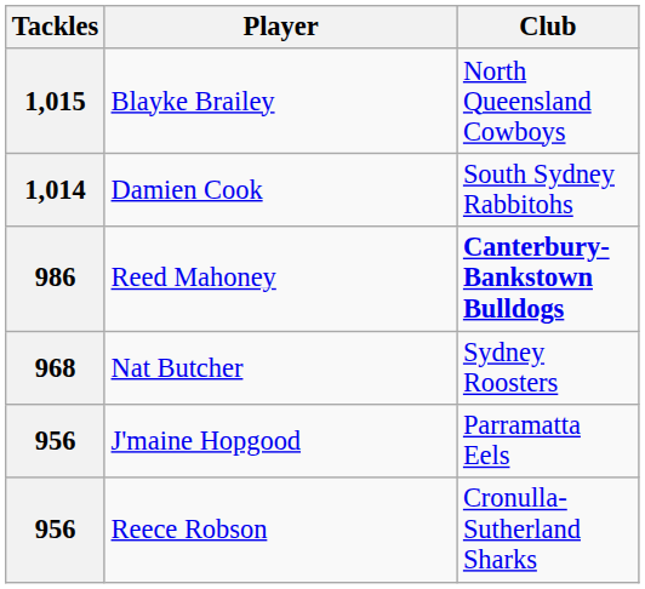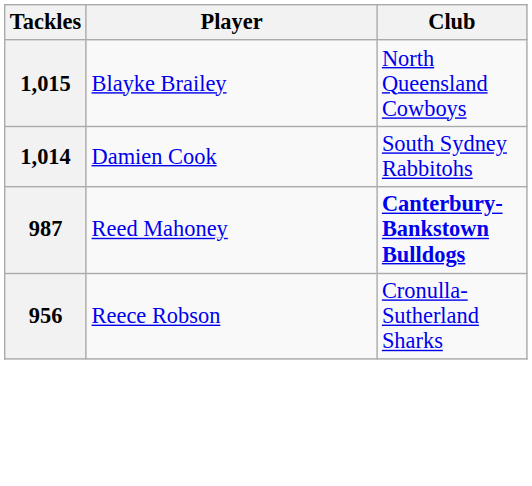Reed Mahoney | Tackles: 986 -> 987
- row: 968 | Nat Butcher | Sydney Roosters
- row: 956 | J'maine Hopgood | Parramatta Eels
